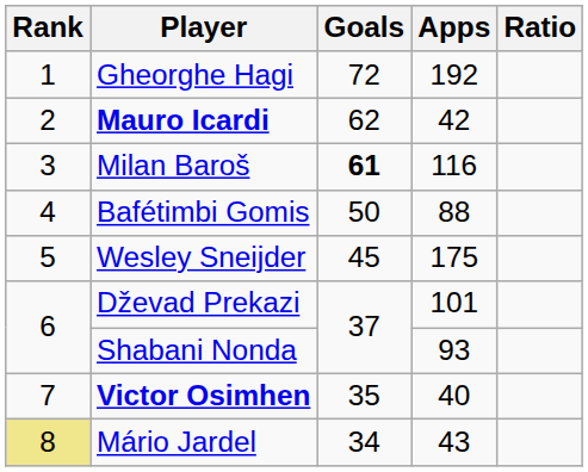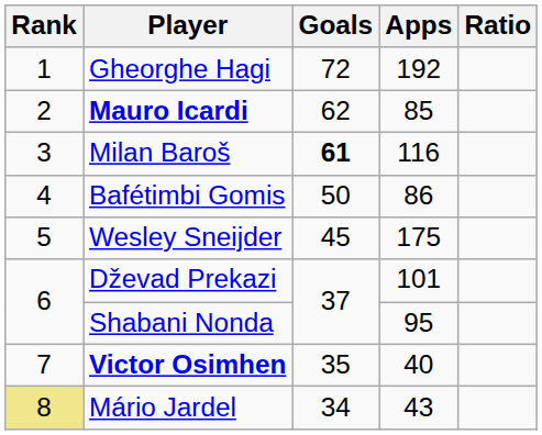Mauro Icardi | Apps: 42 -> 85
Bafétimbi Gomis | Apps: 88 -> 86
Shabani Nonda | Apps: 93 -> 95
